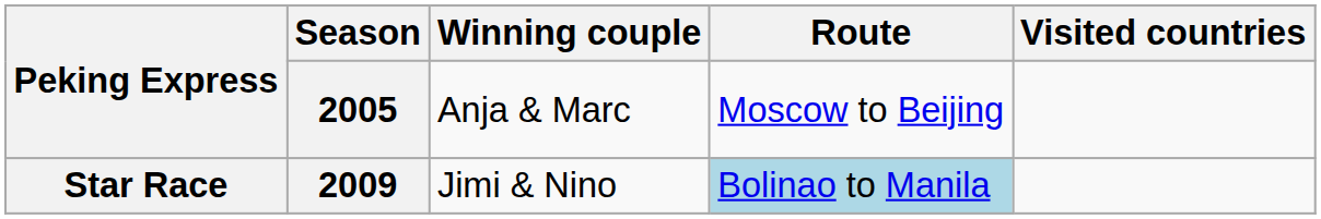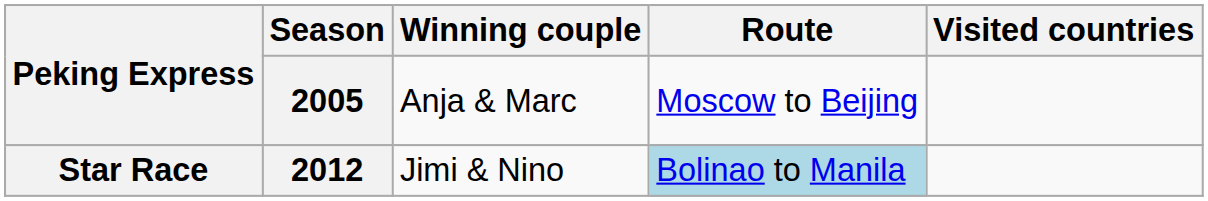Star Race | Season: 2009 -> 2012
